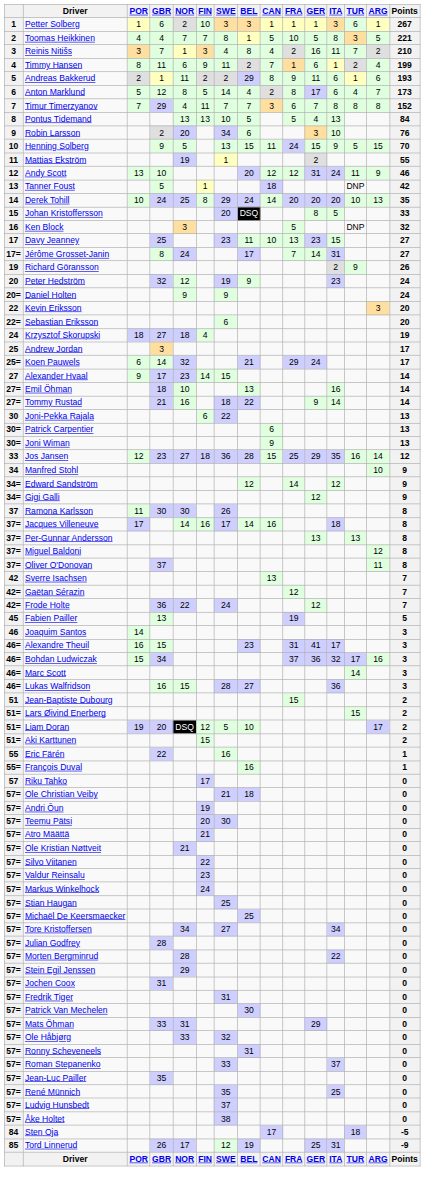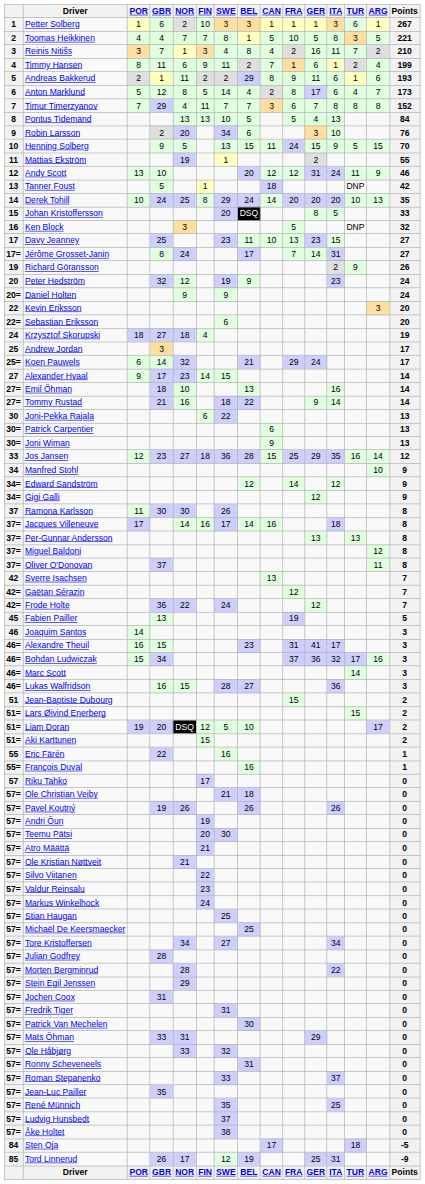+ row: 57= | Pavel Koutný | 19 | 26 | 26 | 26 | 0
